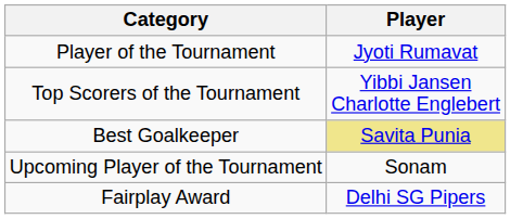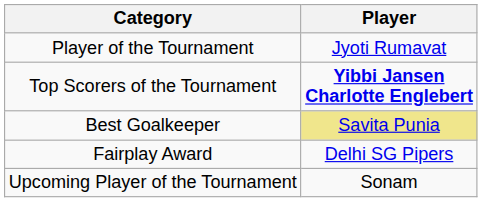Top Scorers of the Tournament | Player: normal -> bold
rows swapped: Upcoming Player of the Tournament <-> Fairplay Award
